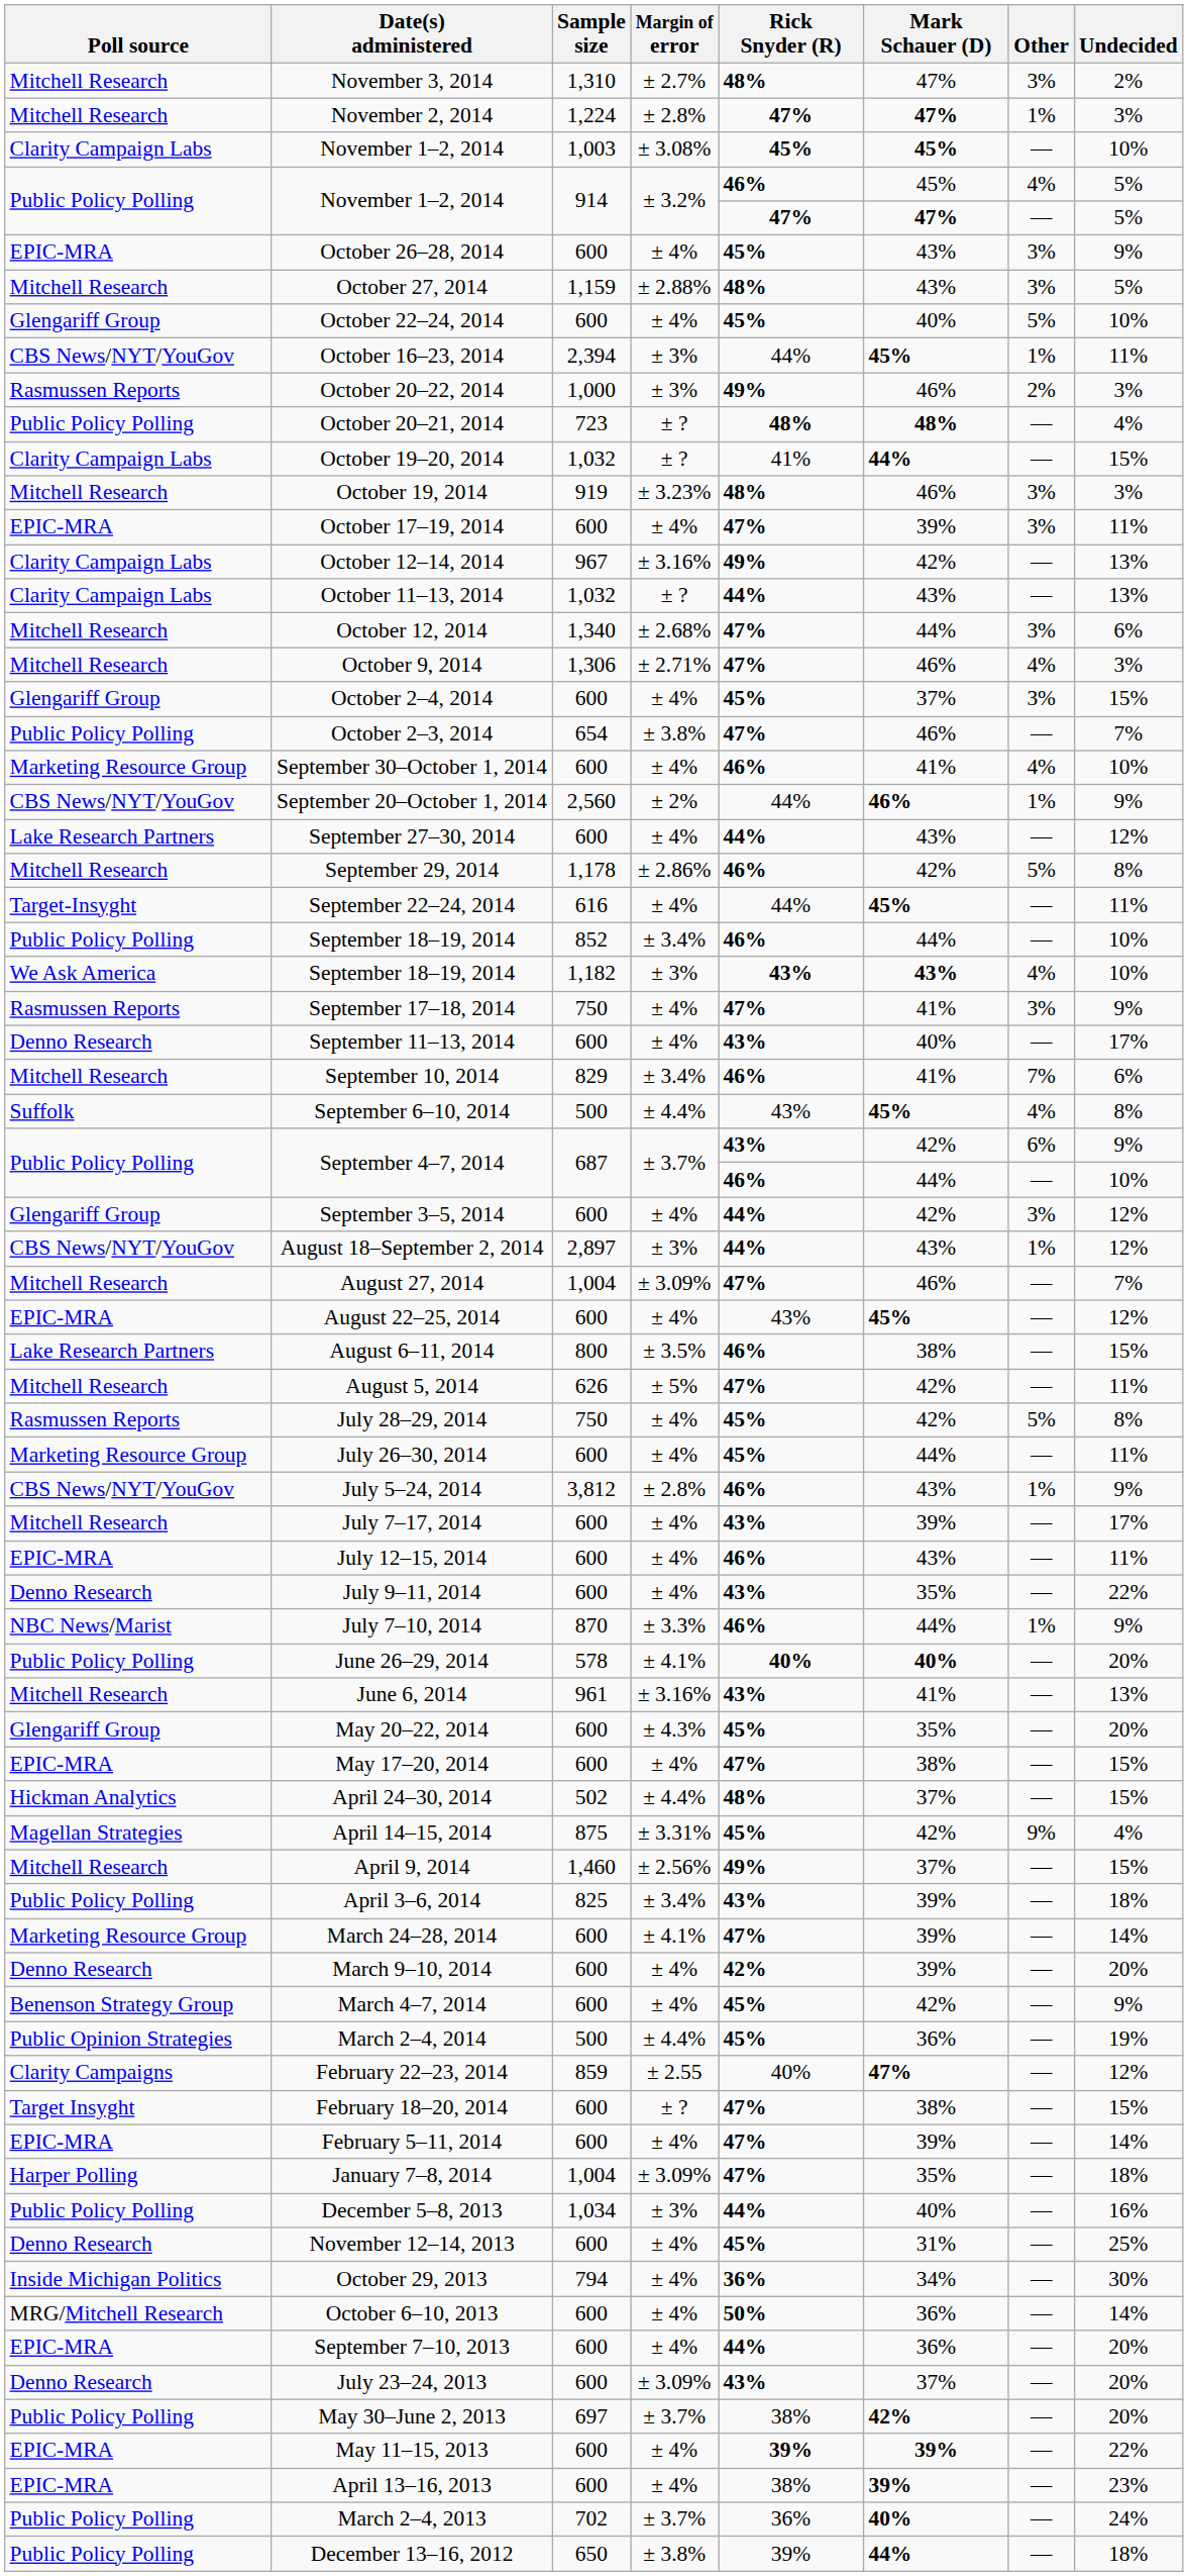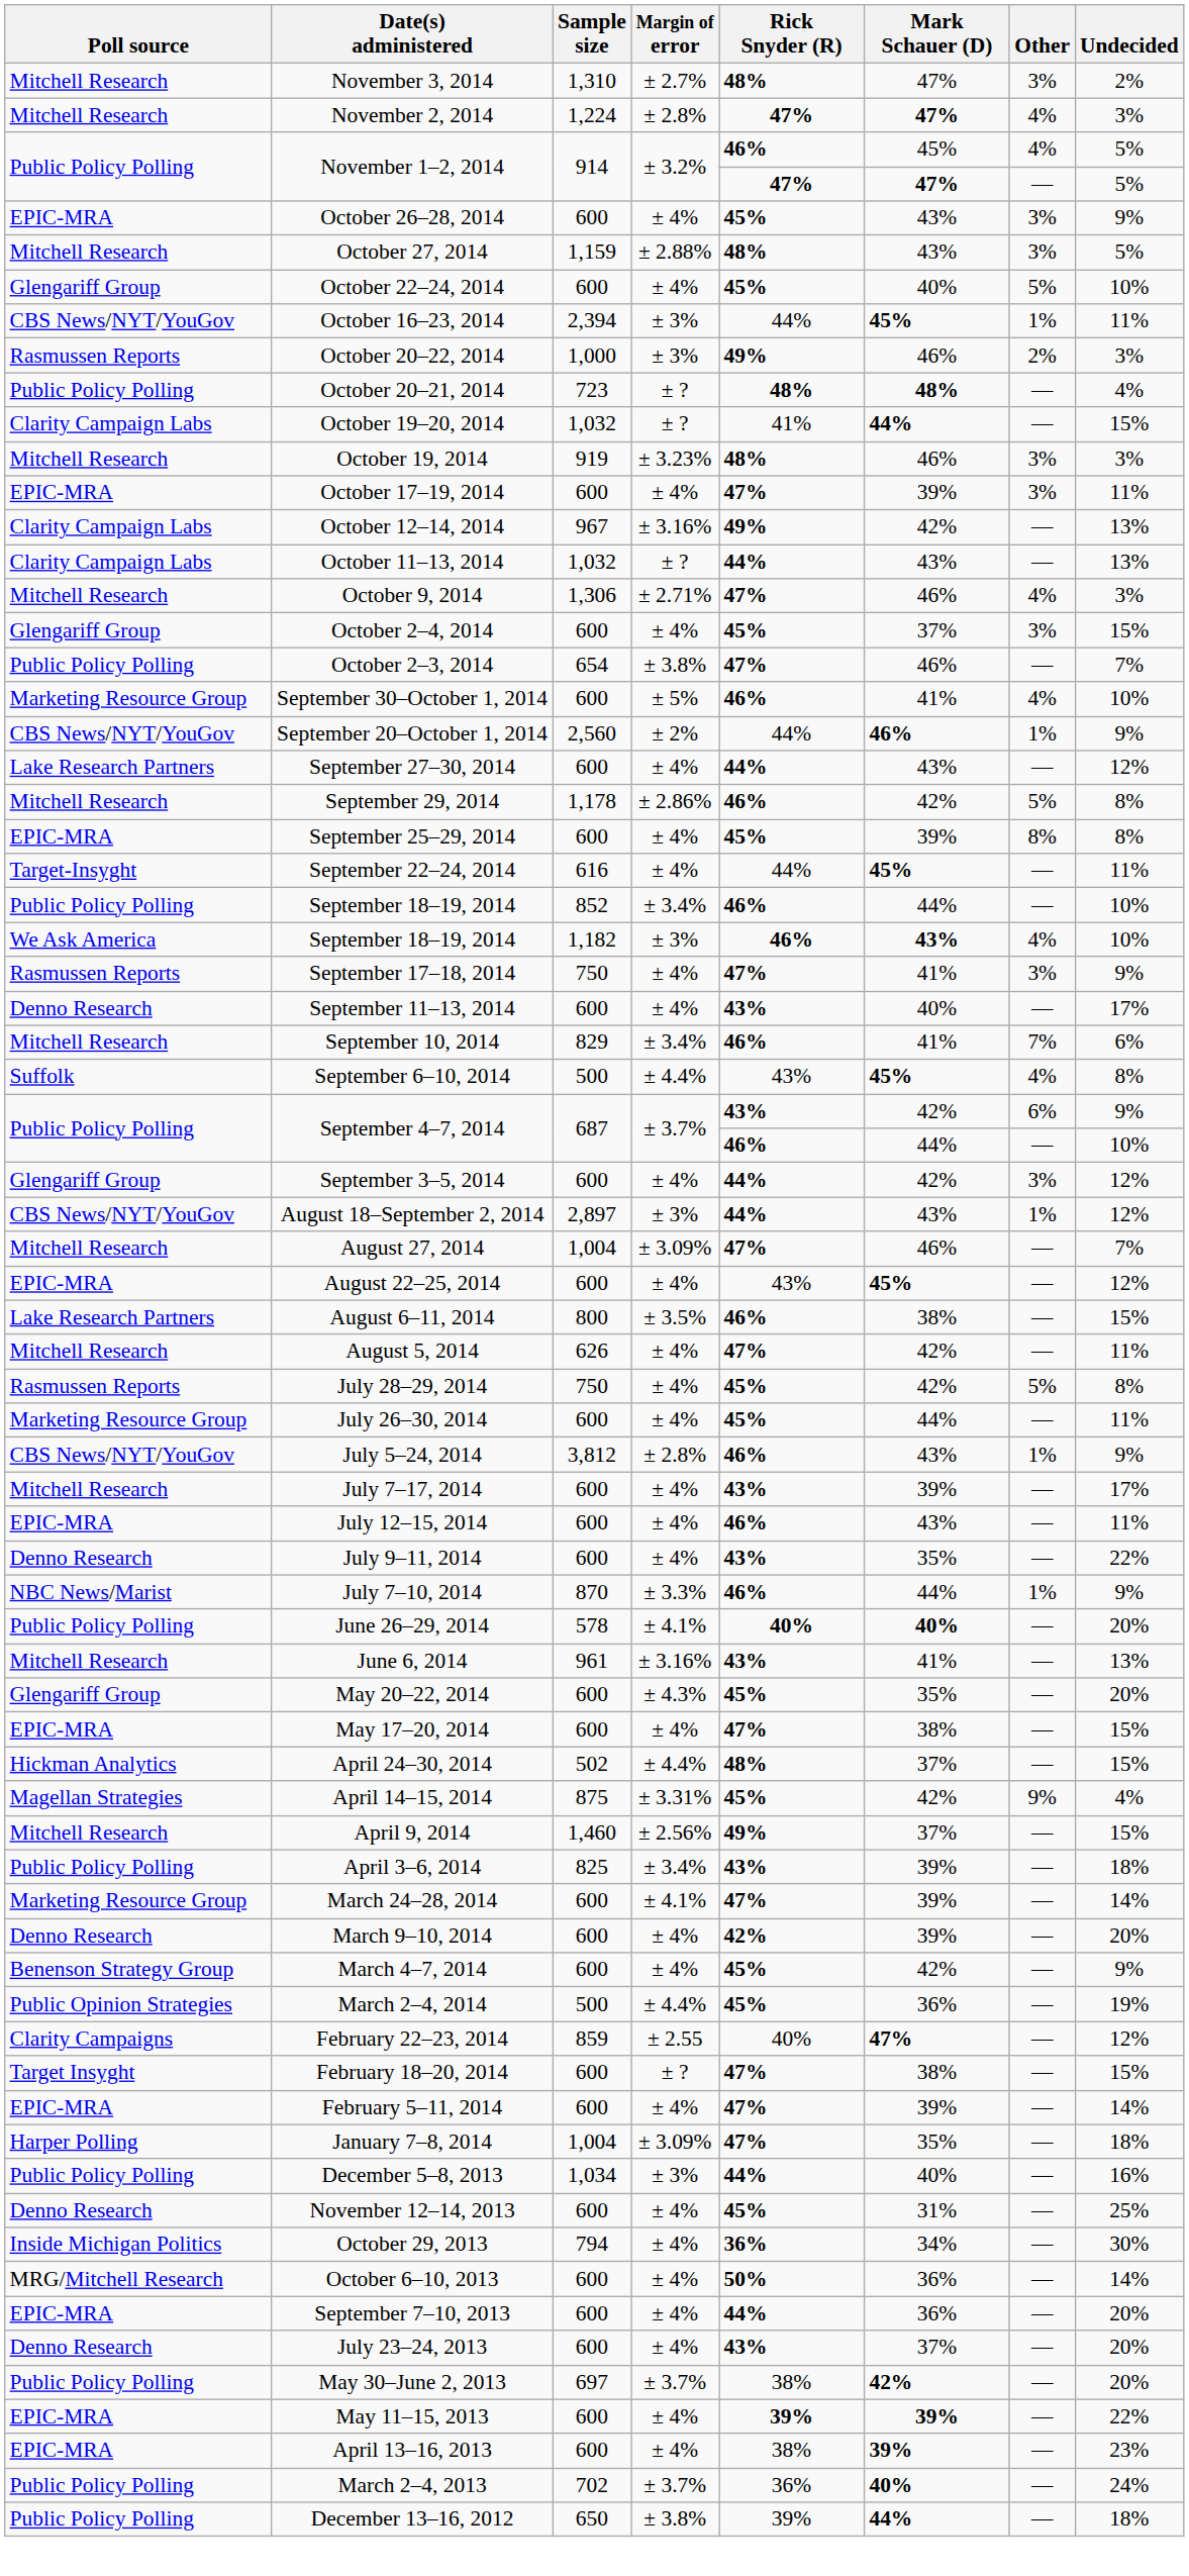November 2, 2014 | Other: 1% -> 4%
- row: Clarity Campaign Labs | November 1–2, 2014 | 1,003 | ± 3.08% | 45% | 45% | — | 10%
- row: Mitchell Research | October 12, 2014 | 1,340 | ± 2.68% | 47% | 44% | 3% | 6%
September 30–October 1, 2014 | Margin of error: ± 4% -> ± 5%
+ row: EPIC-MRA | September 25–29, 2014 | 600 | ± 4% | 45% | 39% | 8% | 8%
September 18–19, 2014 / 1,182 | Rick Snyder (R): 43% -> 46%
August 5, 2014 | Margin of error: ± 5% -> ± 4%
July 23–24, 2013 | Margin of error: ± 3.09% -> ± 4%
